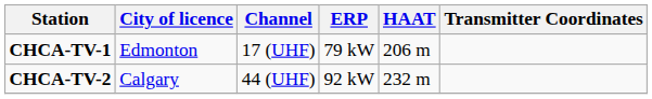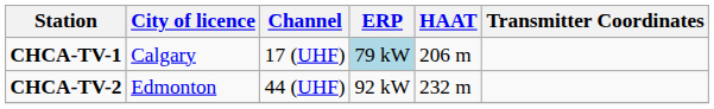CHCA-TV-1 | City of licence: Edmonton -> Calgary
CHCA-TV-1 | ERP: no background -> lightblue background
CHCA-TV-2 | City of licence: Calgary -> Edmonton
